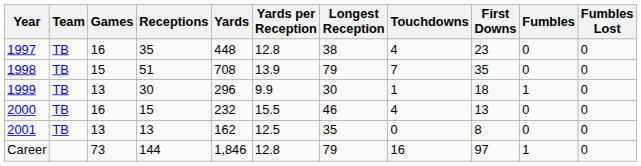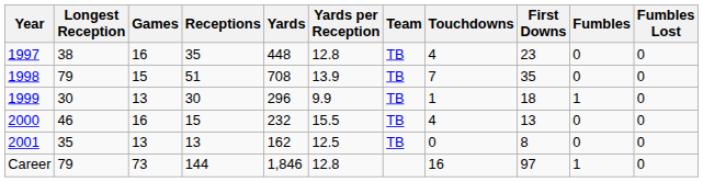columns swapped: Team <-> Longest Reception
